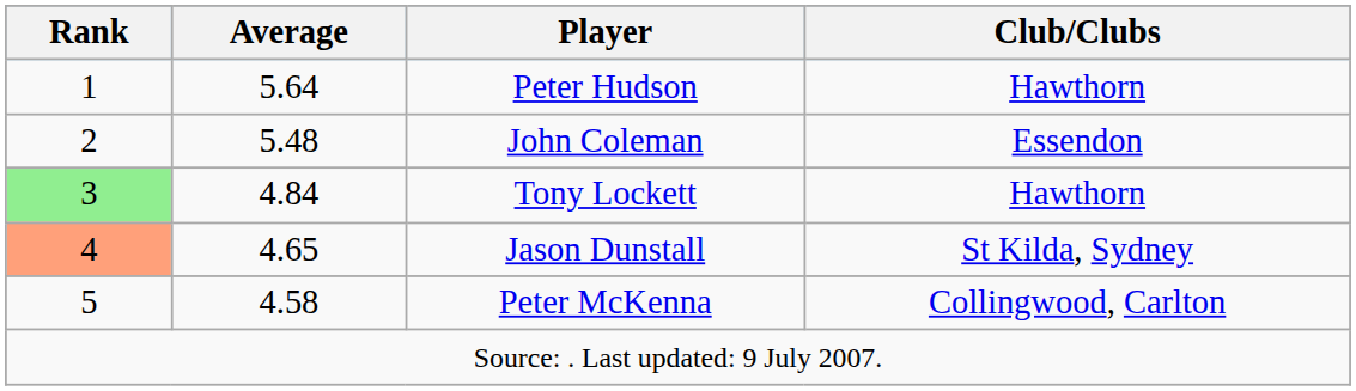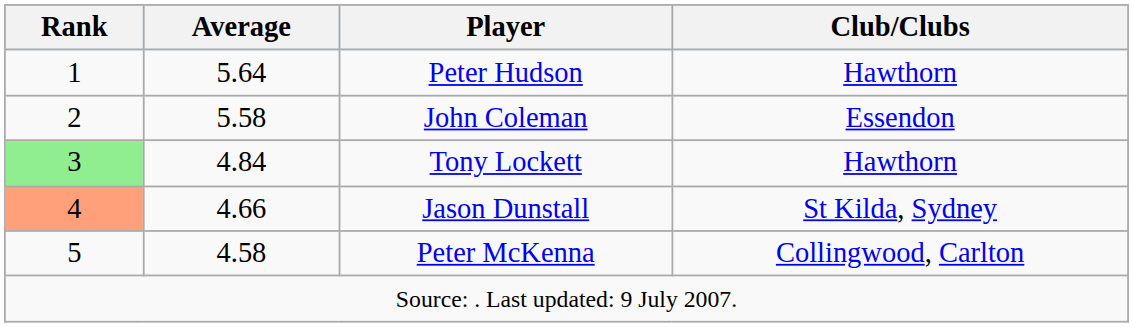John Coleman | Average: 5.48 -> 5.58
Jason Dunstall | Average: 4.65 -> 4.66
